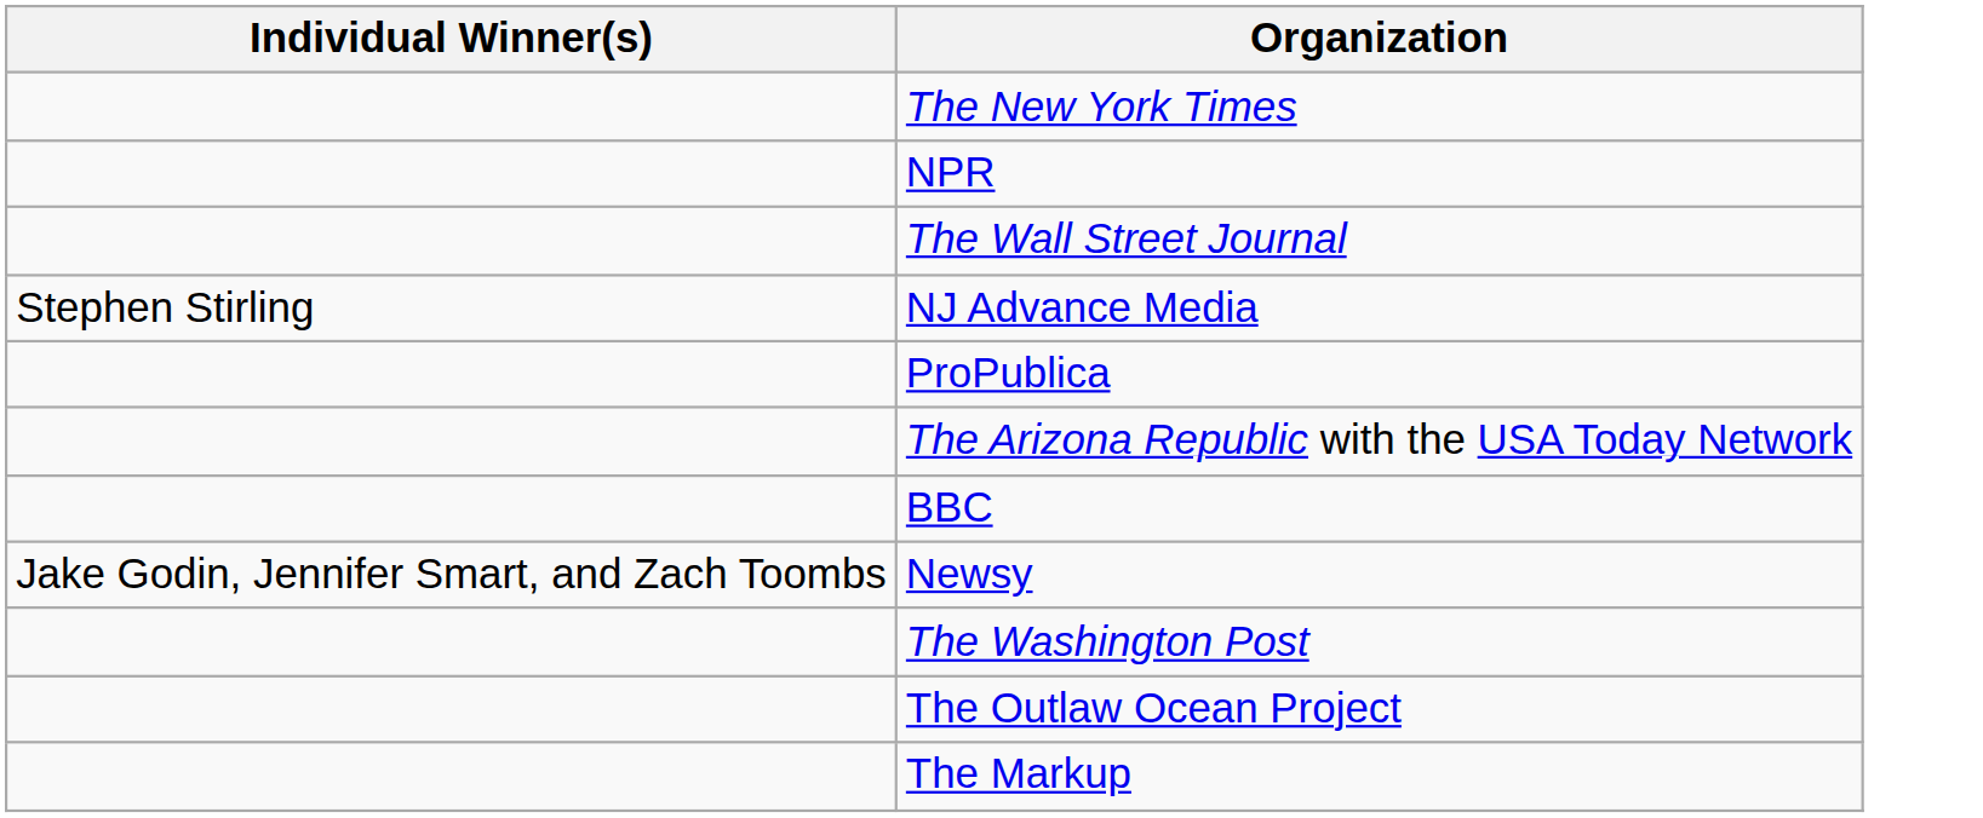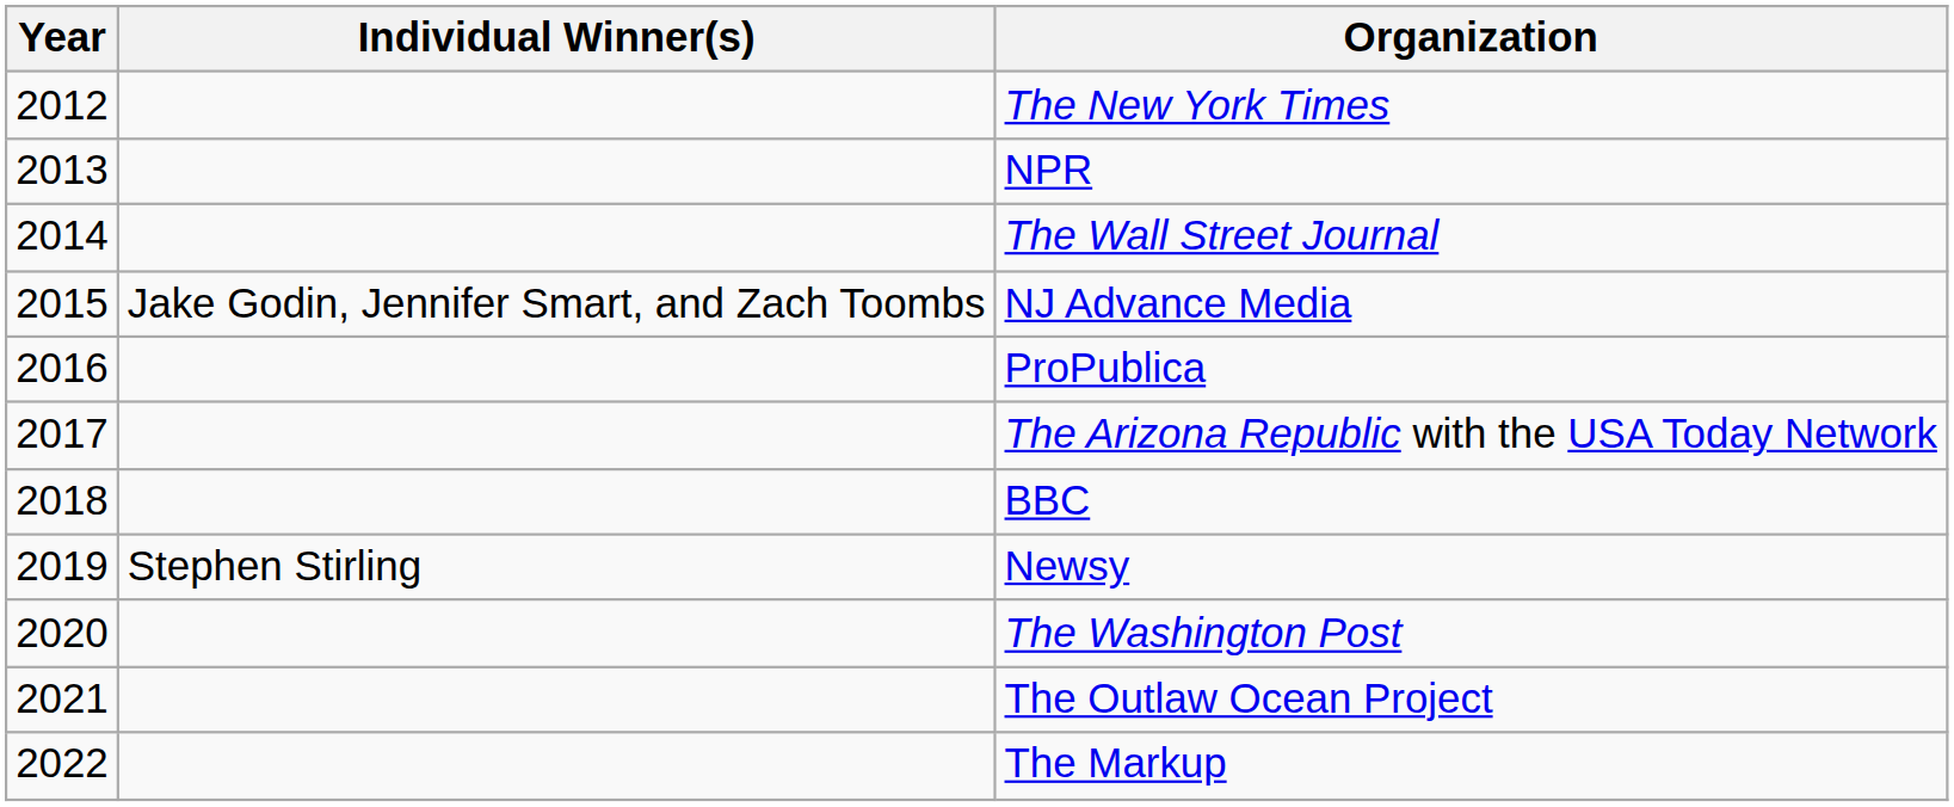+ column: Year | 2012 | 2013 | 2014 | 2015 | 2016 | 2017 | 2018 | 2019 | 2020 | 2021 | 2022
NJ Advance Media | Individual Winner(s): Stephen Stirling -> Jake Godin, Jennifer Smart, and Zach Toombs
Newsy | Individual Winner(s): Jake Godin, Jennifer Smart, and Zach Toombs -> Stephen Stirling
